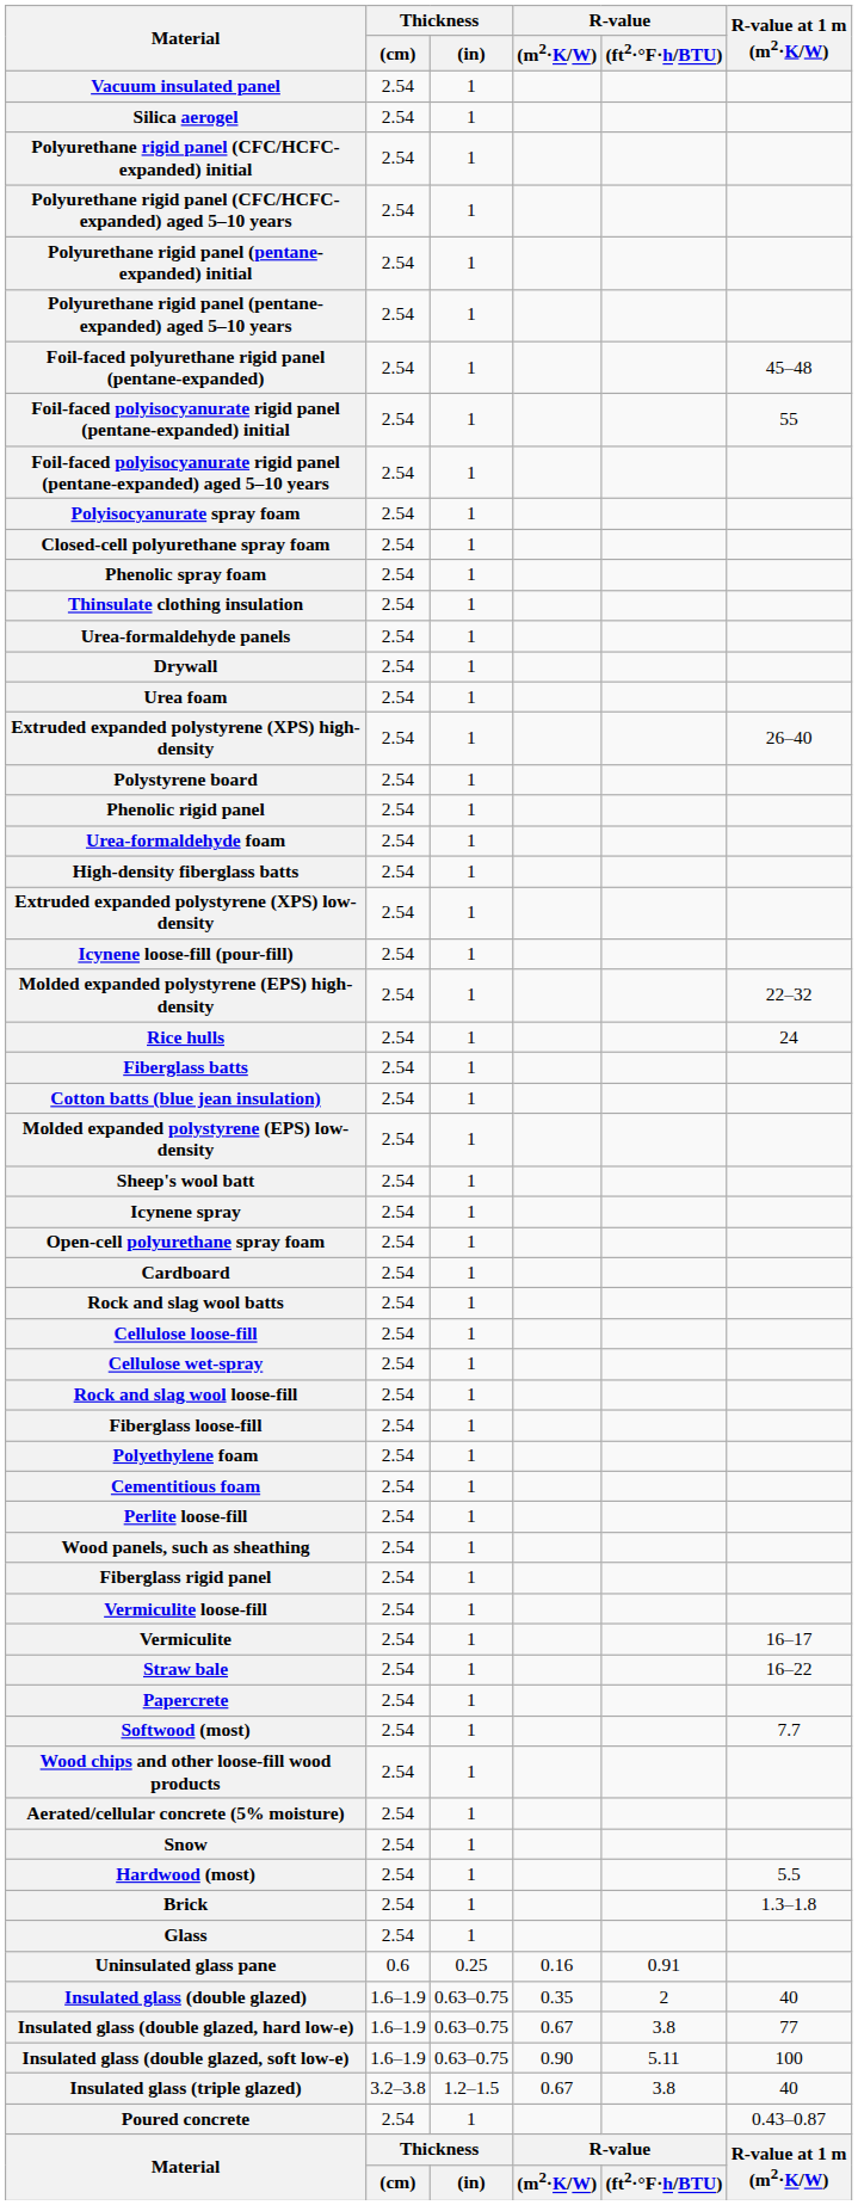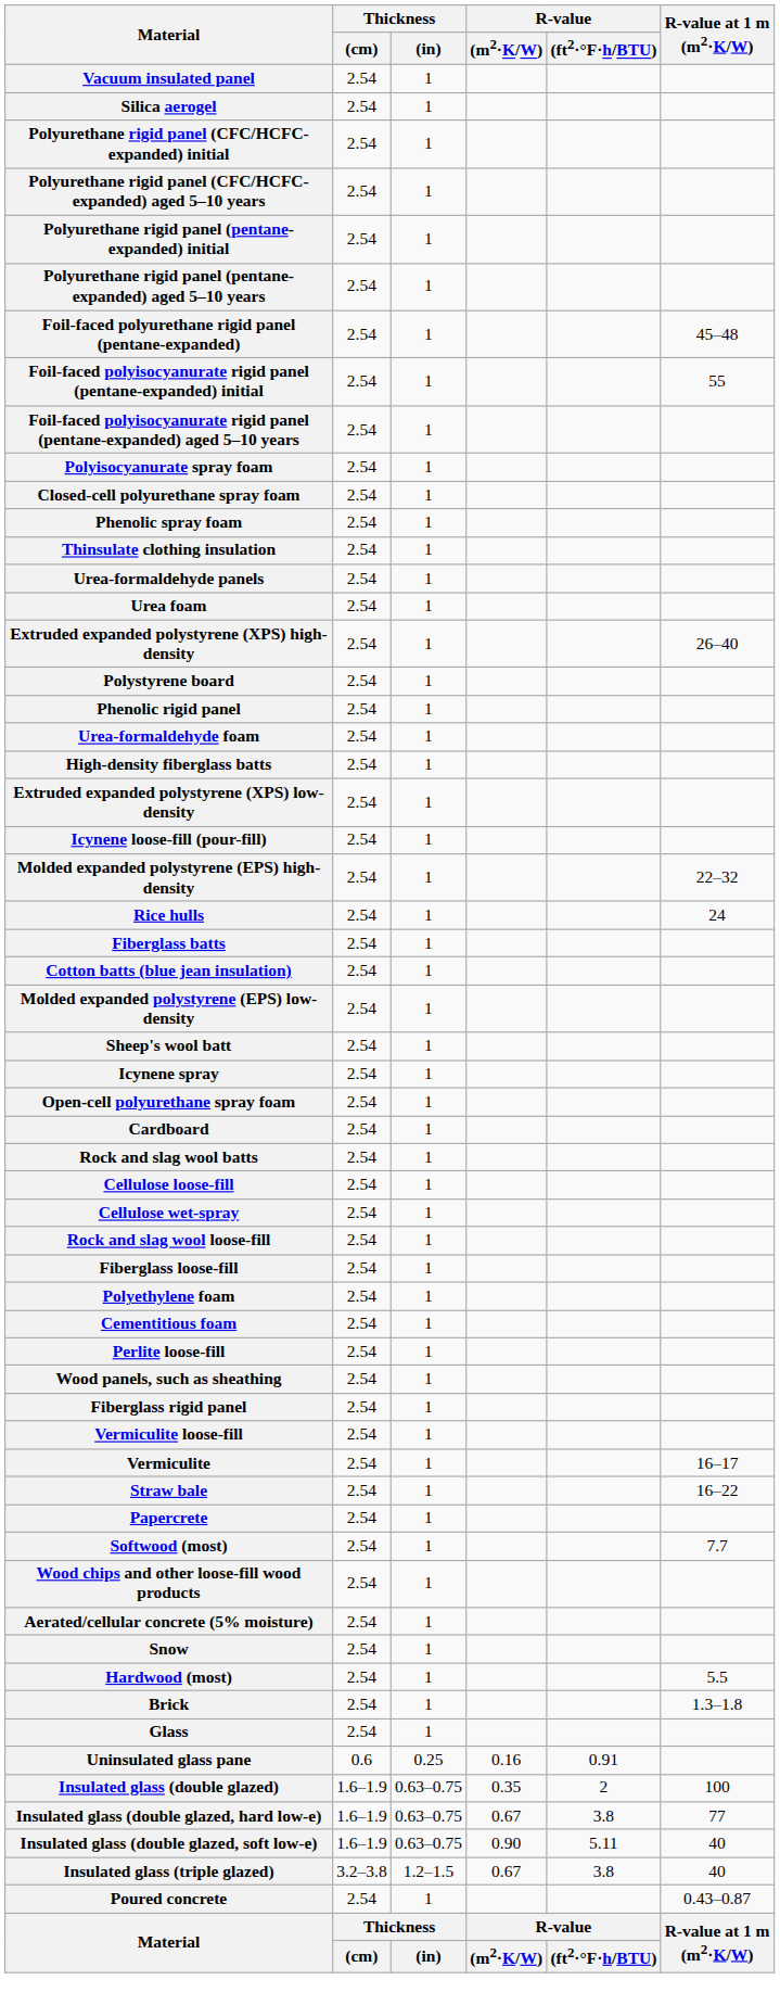- row: Drywall | 2.54 | 1
Insulated glass (double glazed) | R-value at 1 m (m2·K/W): 40 -> 100
Insulated glass (double glazed, soft low-e) | R-value at 1 m (m2·K/W): 100 -> 40
